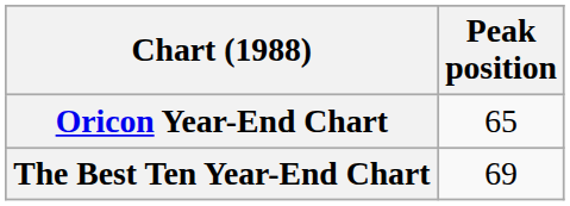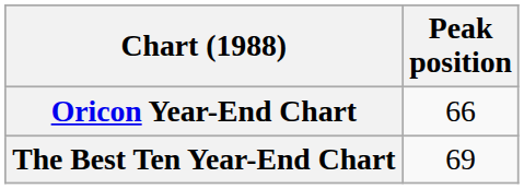Oricon Year-End Chart | Peak position: 65 -> 66
